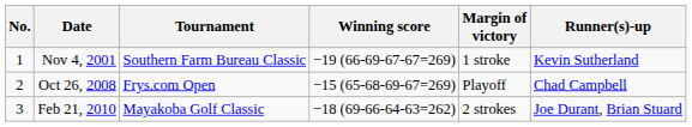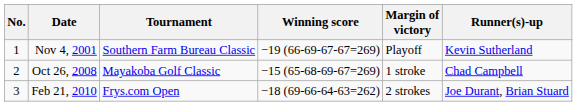Nov 4, 2001 | Margin of victory: 1 stroke -> Playoff
Oct 26, 2008 | Tournament: Frys.com Open -> Mayakoba Golf Classic
Oct 26, 2008 | Margin of victory: Playoff -> 1 stroke
Feb 21, 2010 | Tournament: Mayakoba Golf Classic -> Frys.com Open
